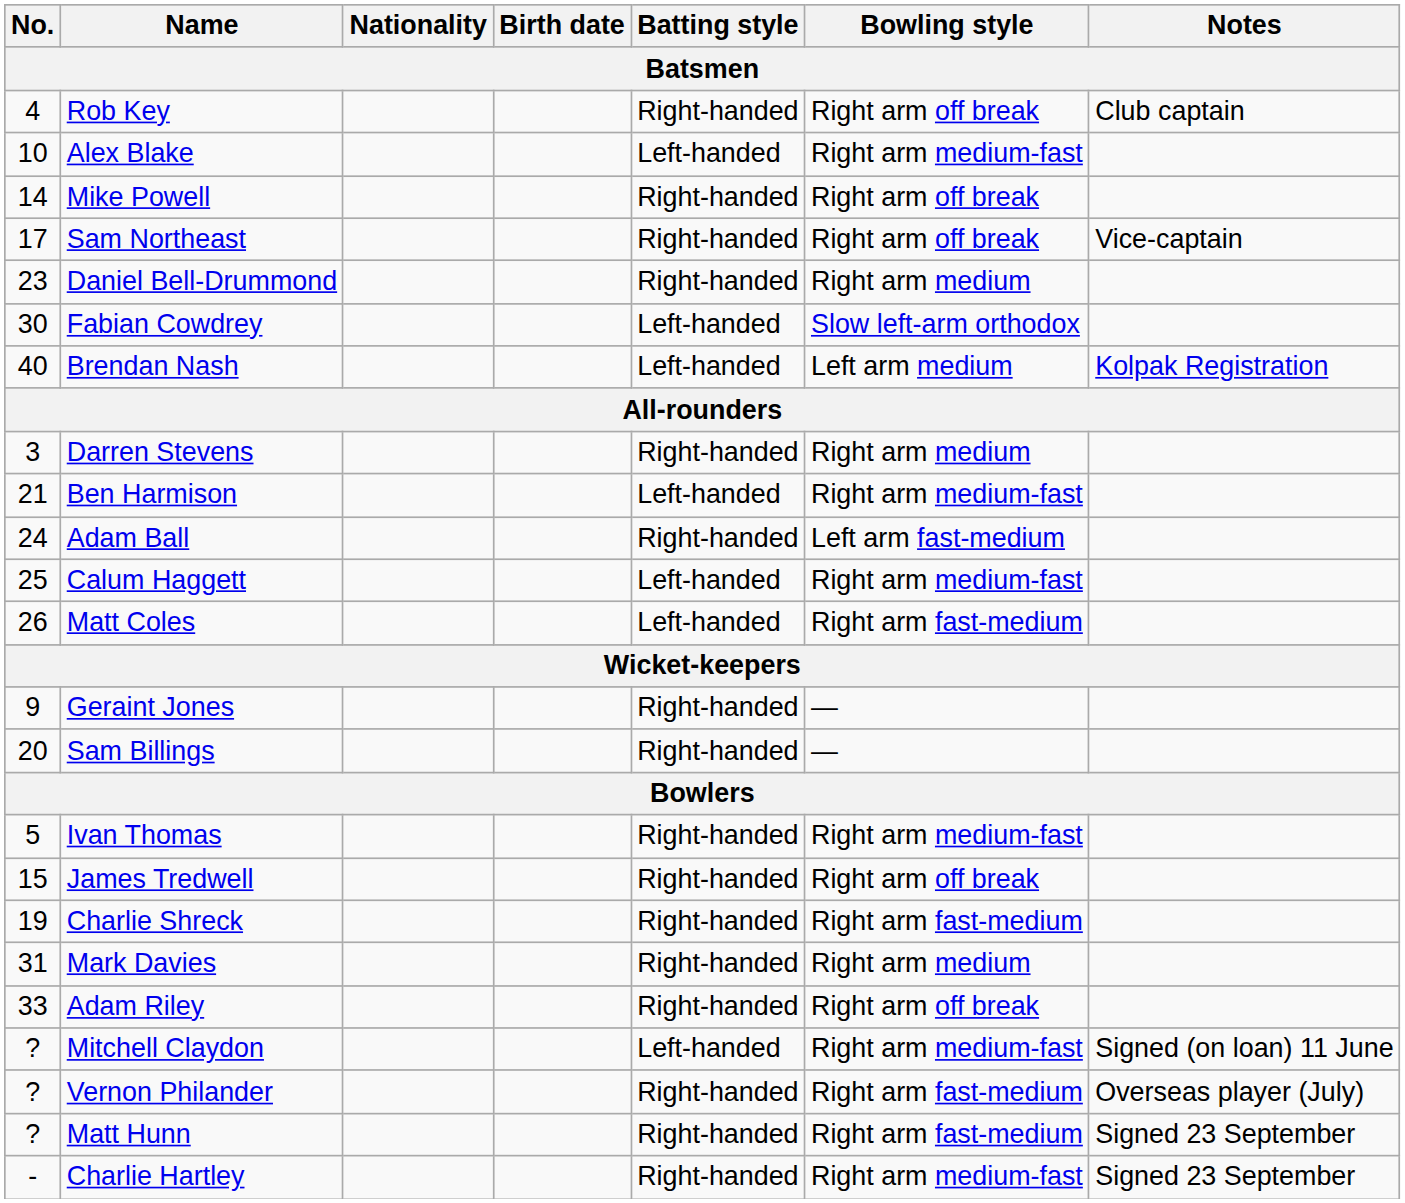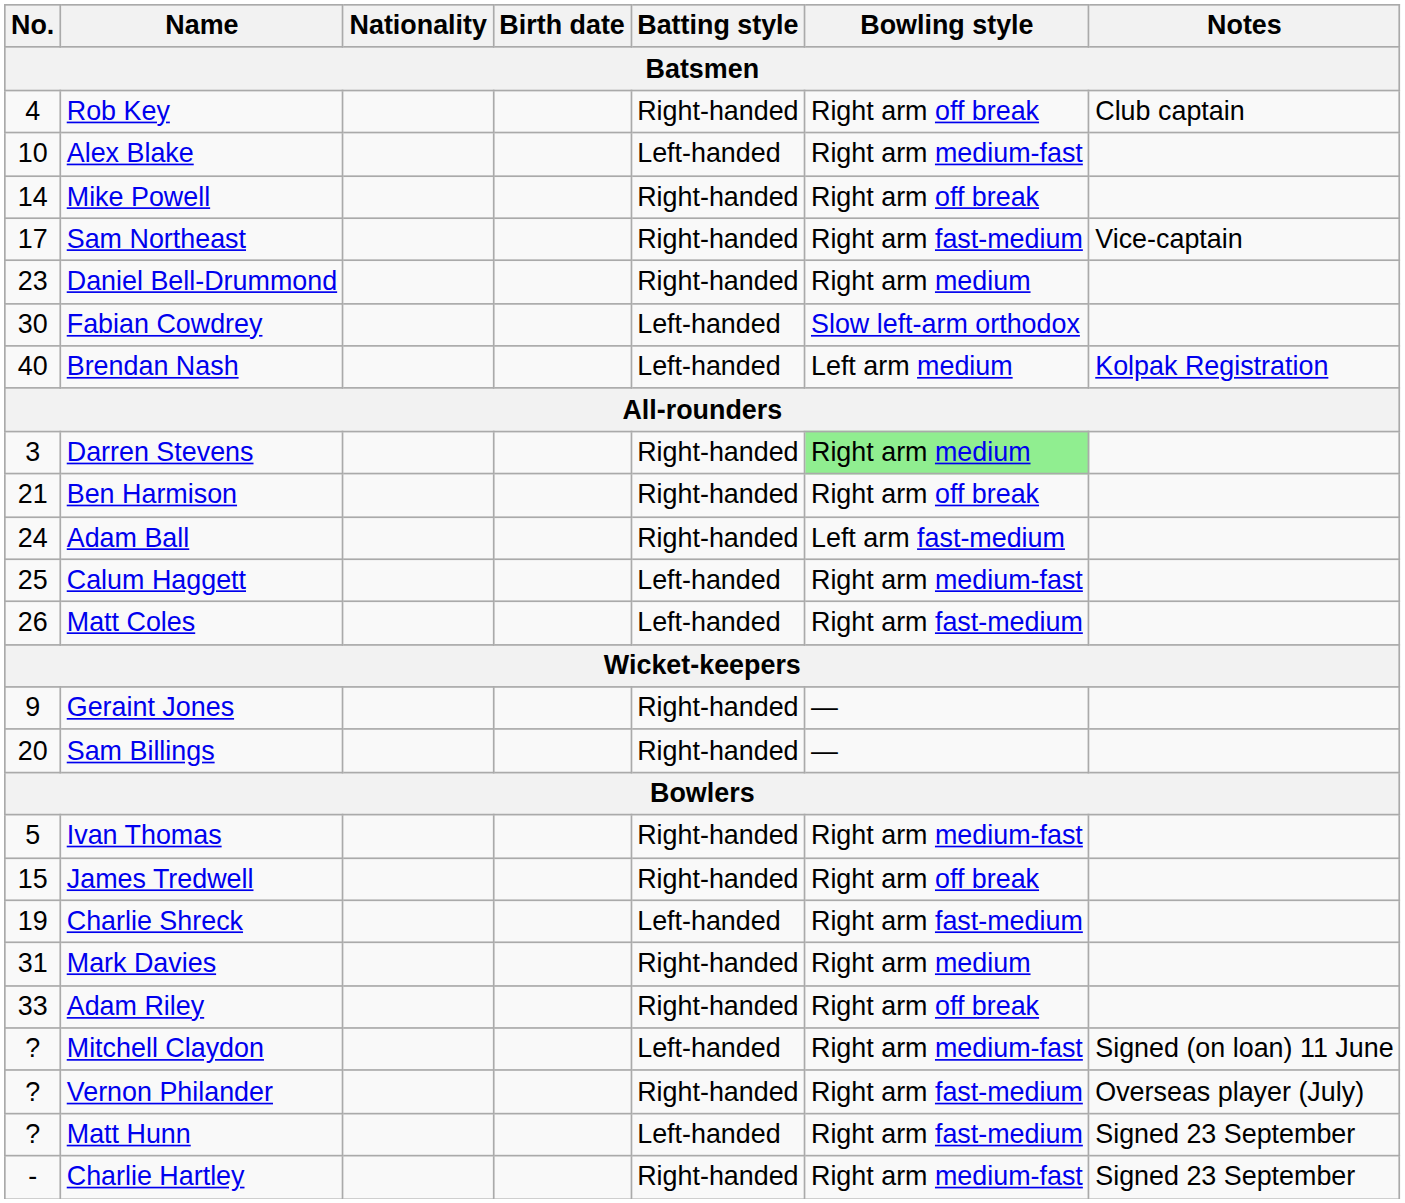Sam Northeast | Bowling style: Right arm off break -> Right arm fast-medium
Darren Stevens | Bowling style: no background -> lightgreen background
Ben Harmison | Batting style: Left-handed -> Right-handed
Ben Harmison | Bowling style: Right arm medium-fast -> Right arm off break
Charlie Shreck | Batting style: Right-handed -> Left-handed
Matt Hunn | Batting style: Right-handed -> Left-handed
